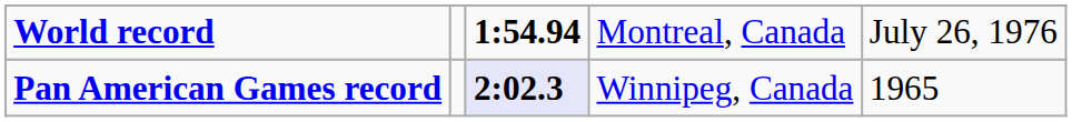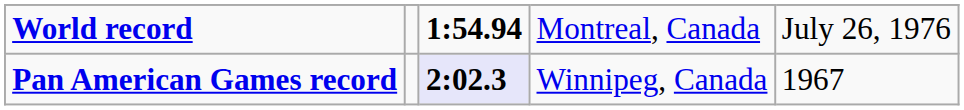Pan American Games record | column 5: 1965 -> 1967
